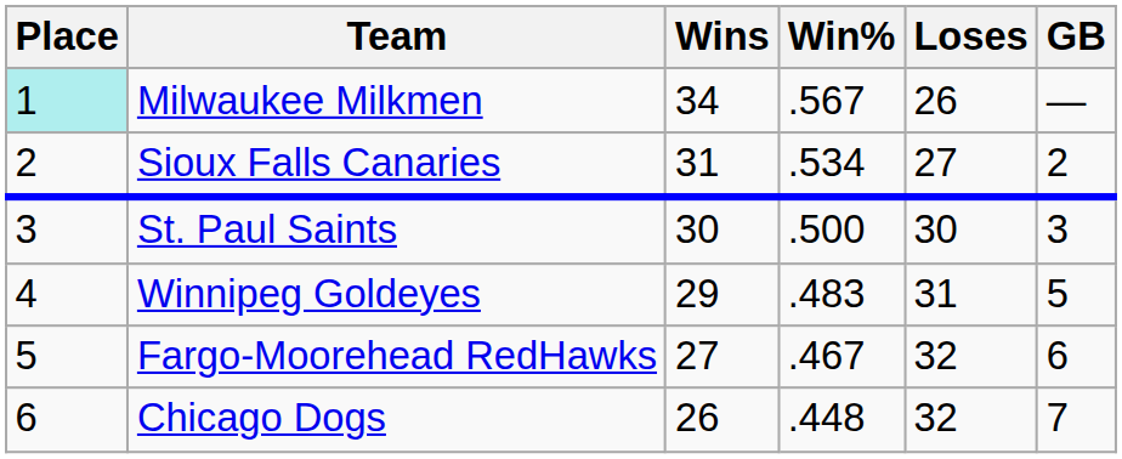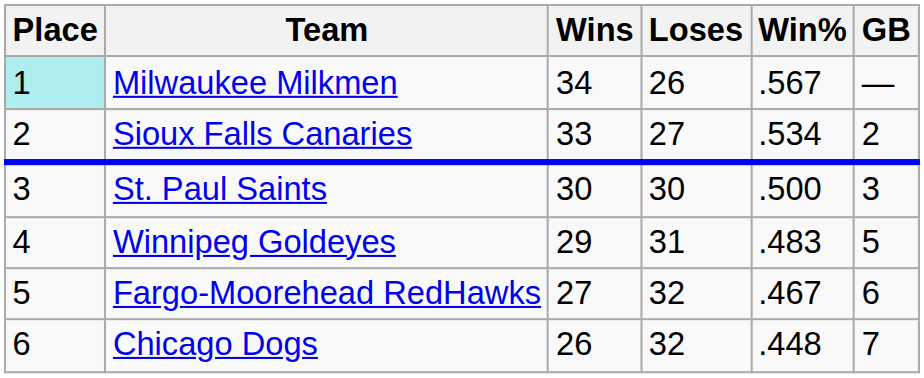columns swapped: Loses <-> Win%
Sioux Falls Canaries | Wins: 31 -> 33
